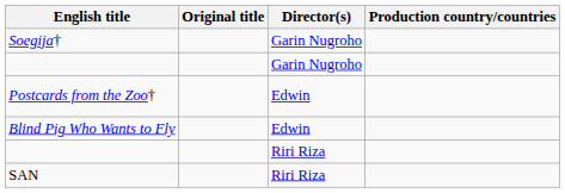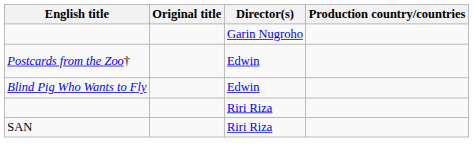- row: Soegija† | Garin Nugroho
